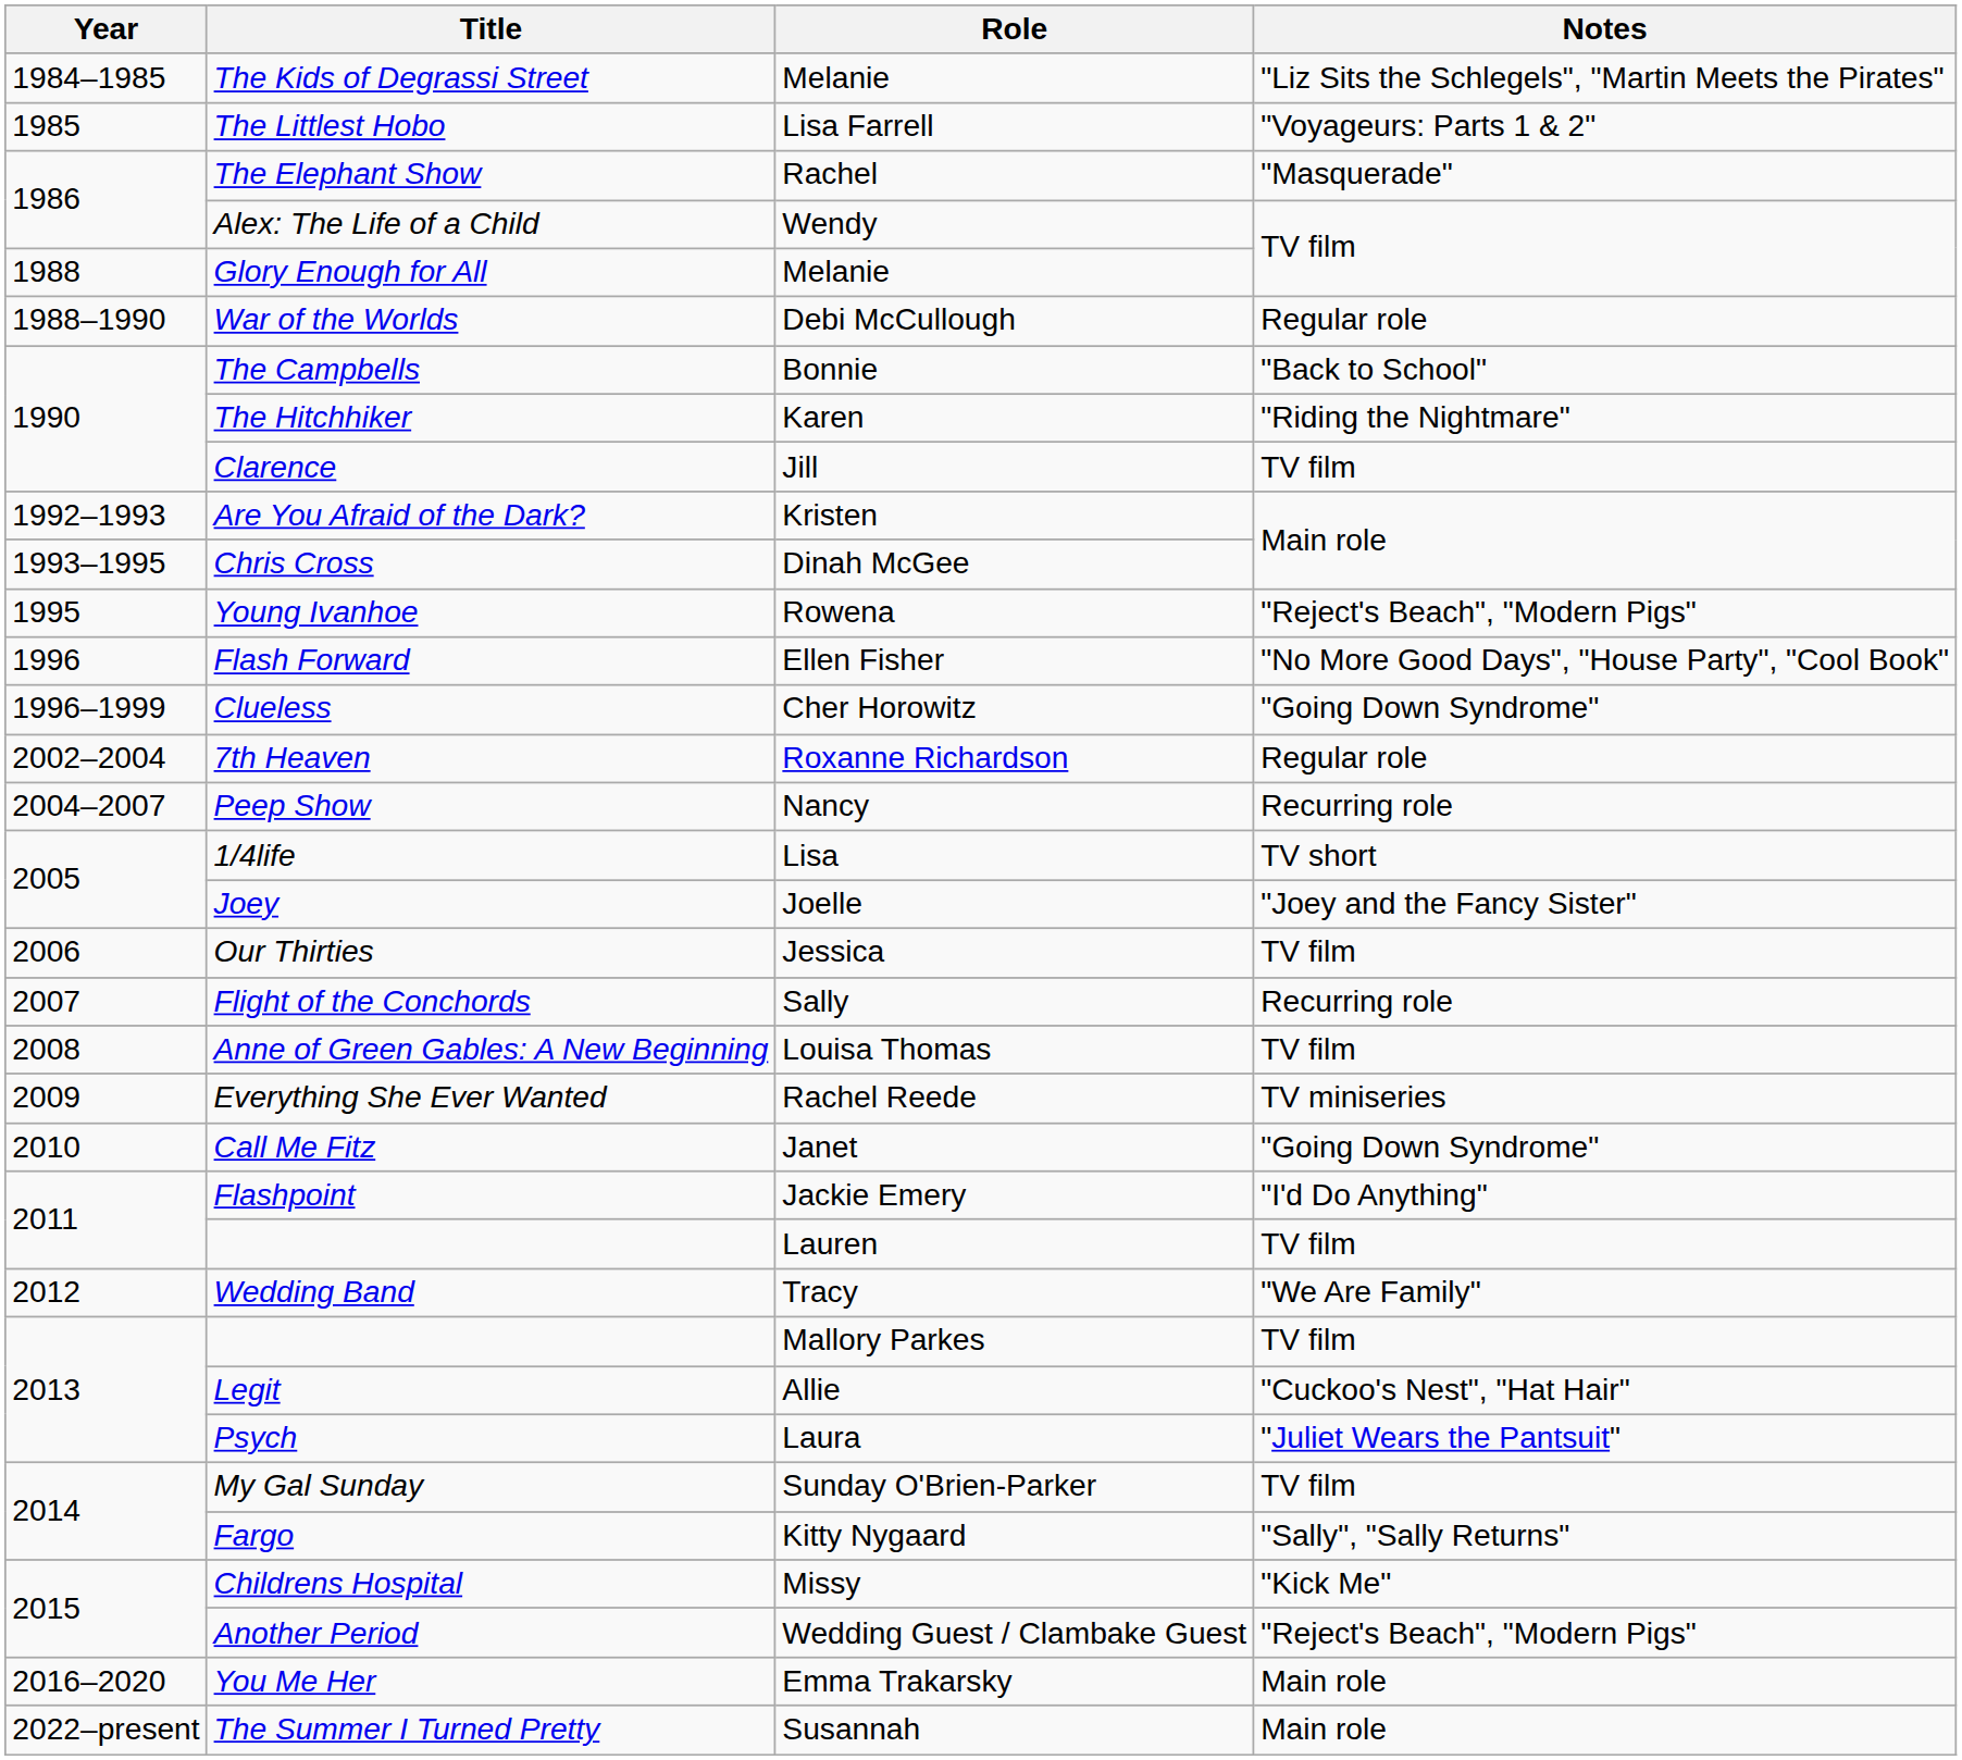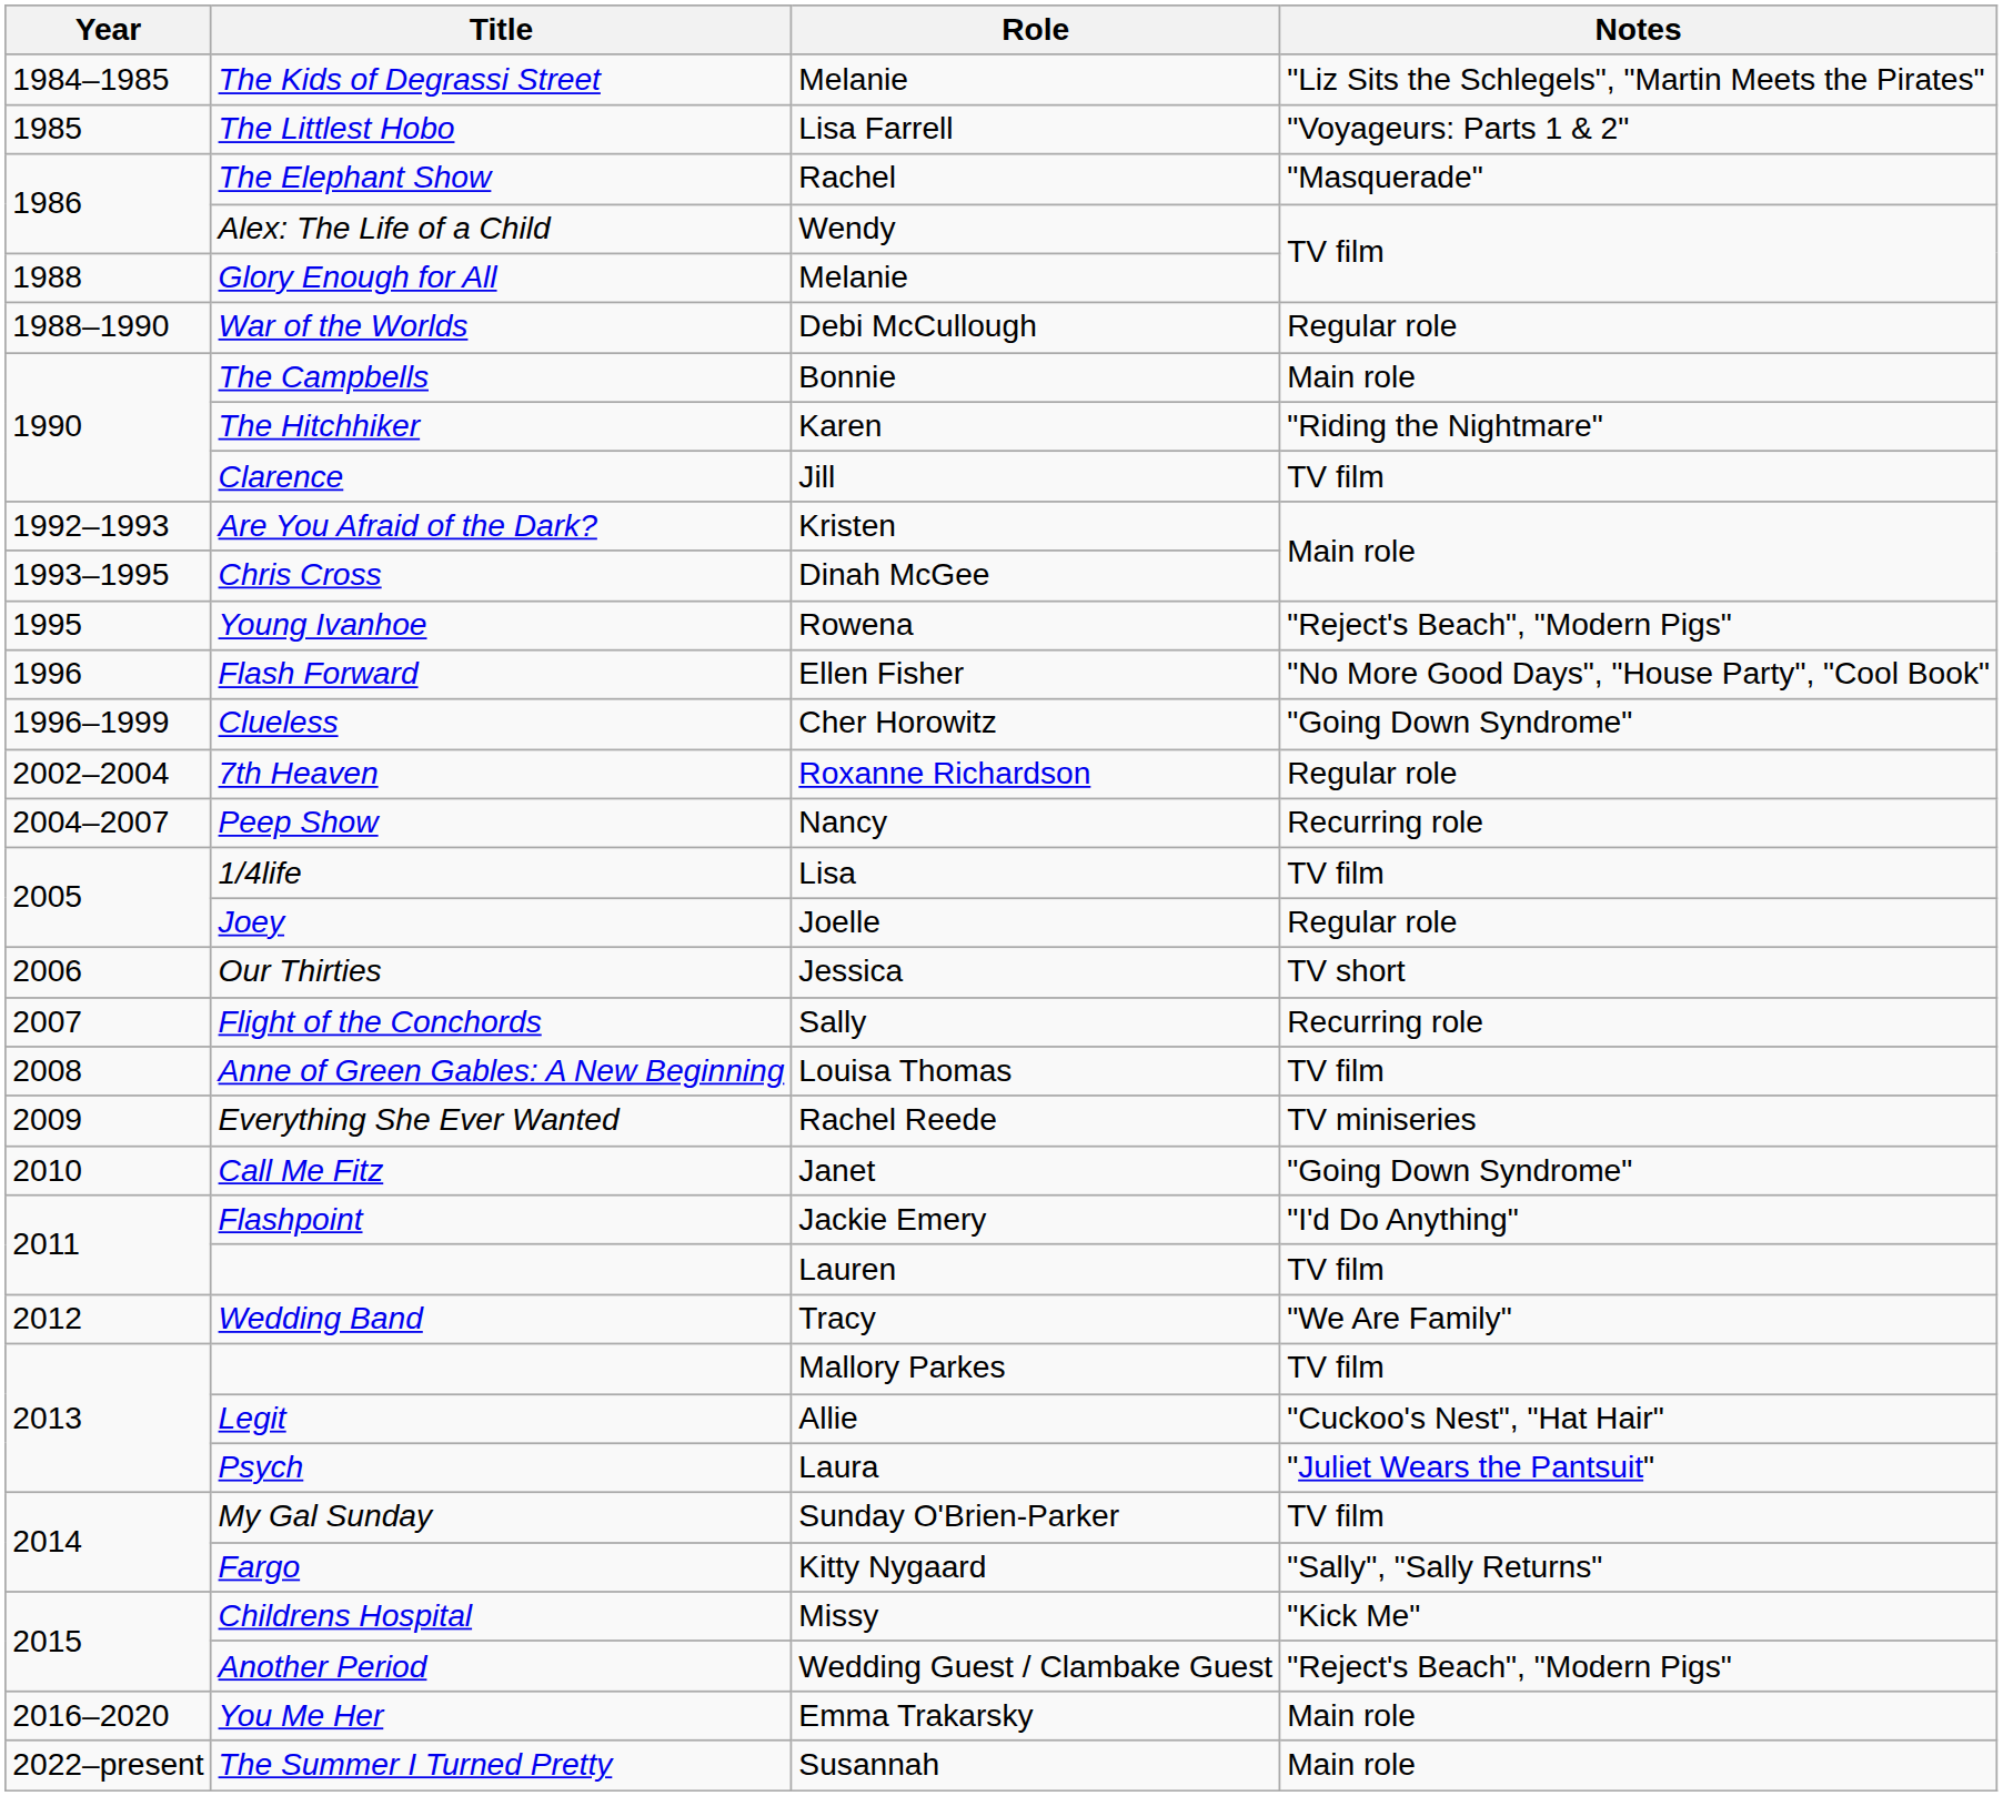The Campbells | Notes: "Back to School" -> Main role
1/4life | Notes: TV short -> TV film
Joey | Notes: "Joey and the Fancy Sister" -> Regular role
Our Thirties | Notes: TV film -> TV short
